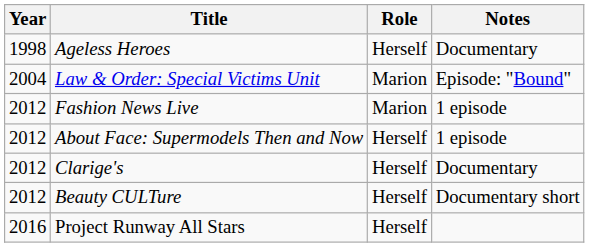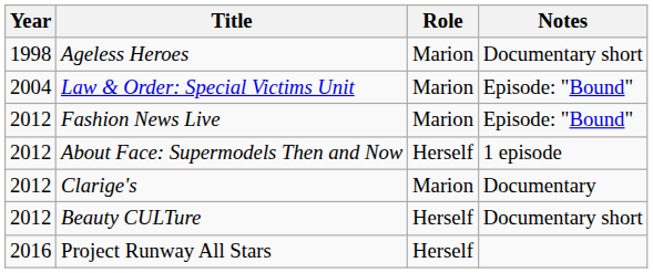Ageless Heroes | Role: Herself -> Marion
Ageless Heroes | Notes: Documentary -> Documentary short
Fashion News Live | Notes: 1 episode -> Episode: "Bound"
Clarige's | Role: Herself -> Marion
